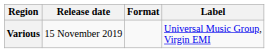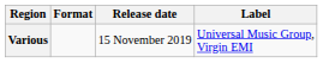columns swapped: Release date <-> Format
